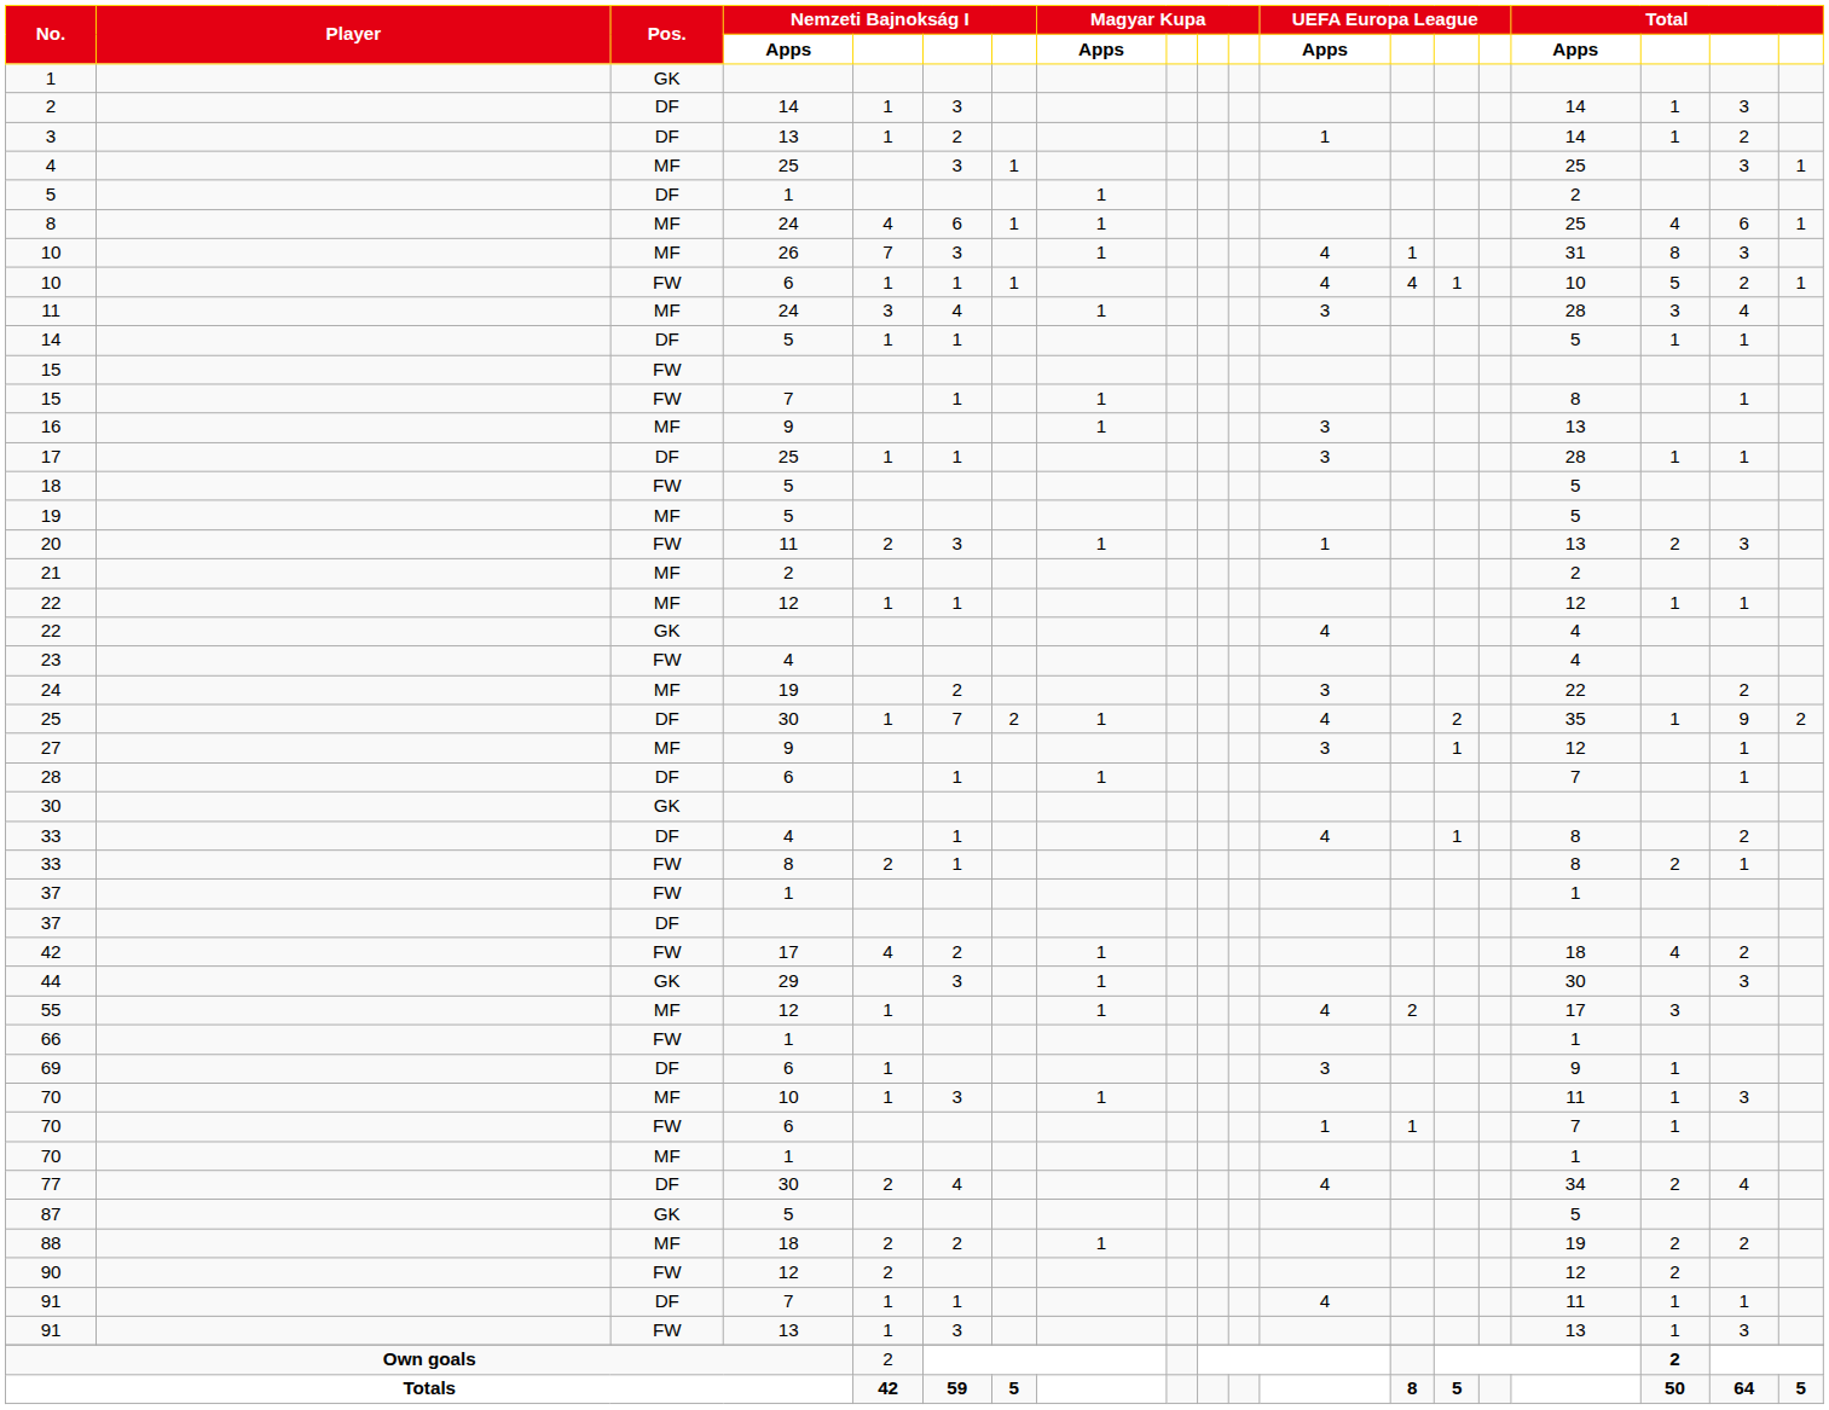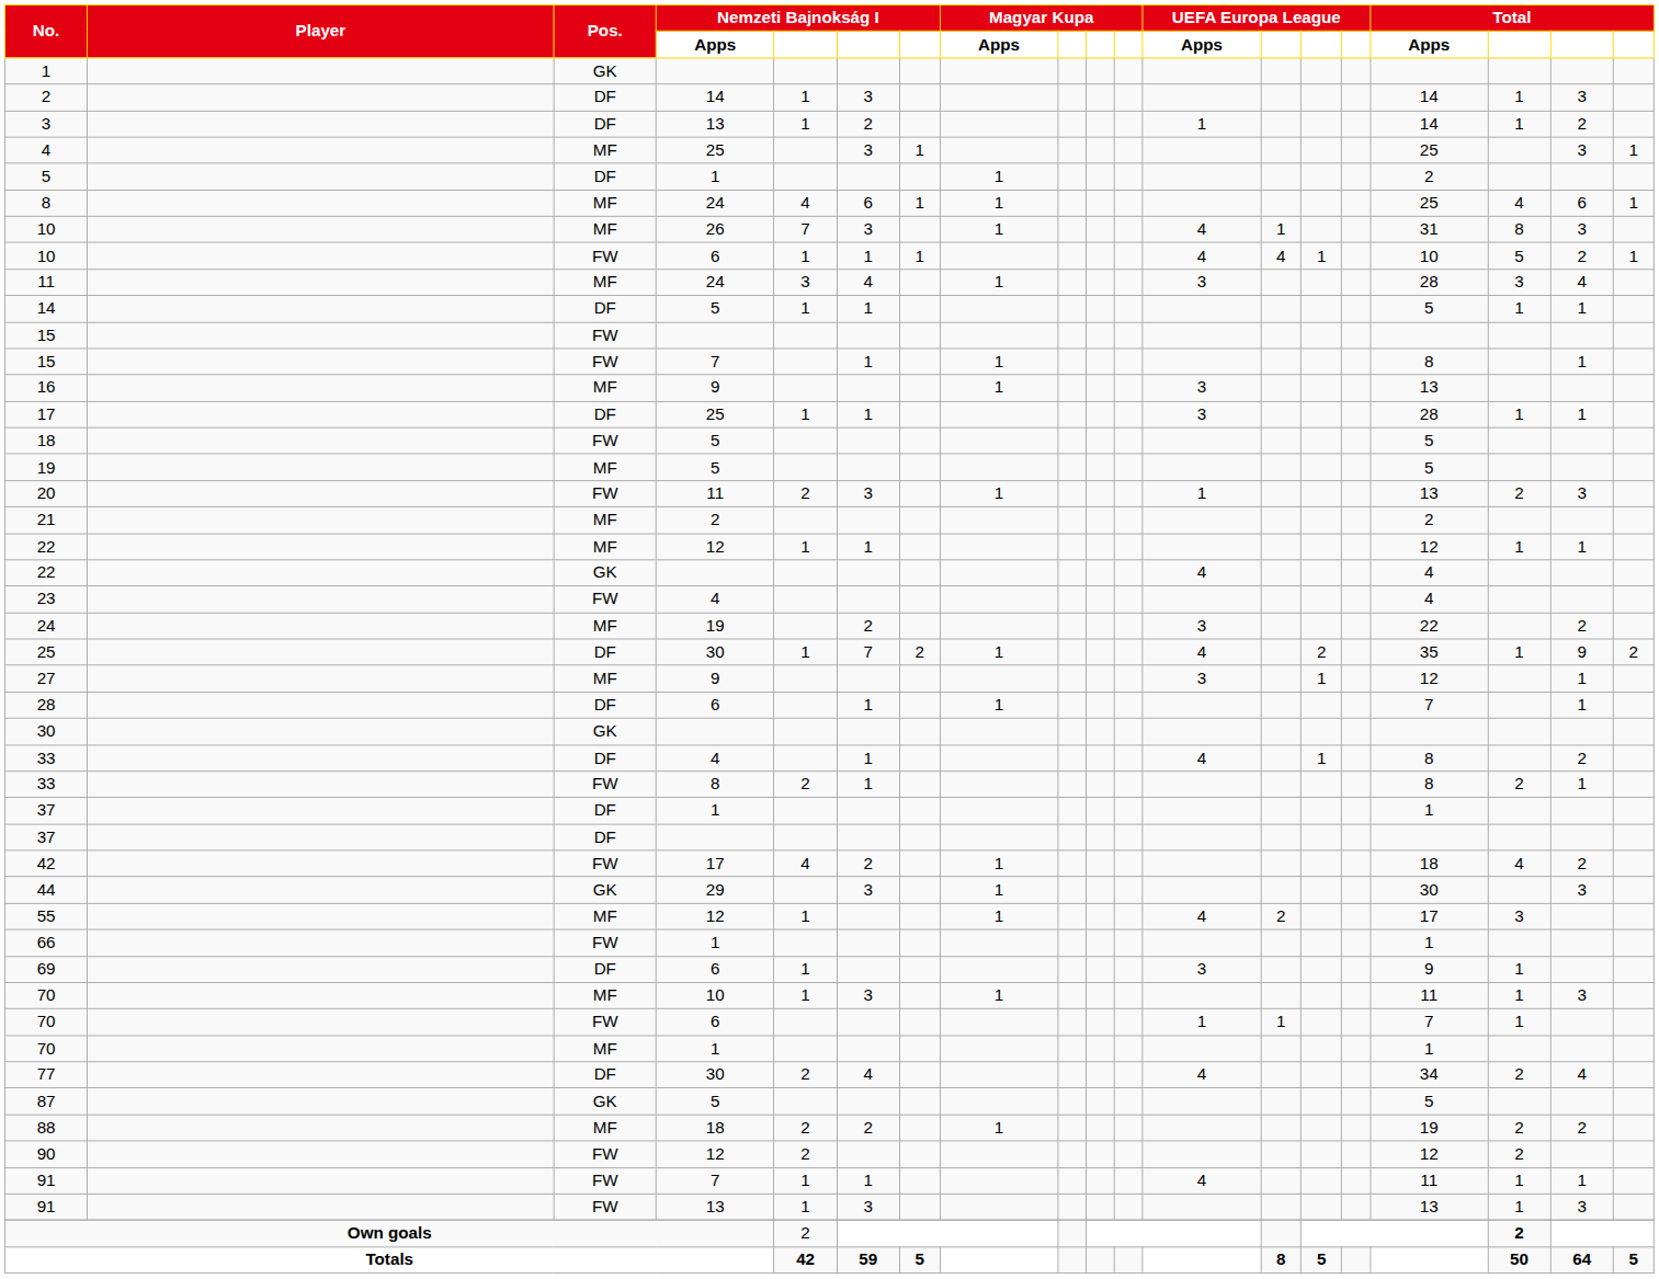37 / 1 | Pos.: FW -> DF
91 / 7 | Pos.: DF -> FW
